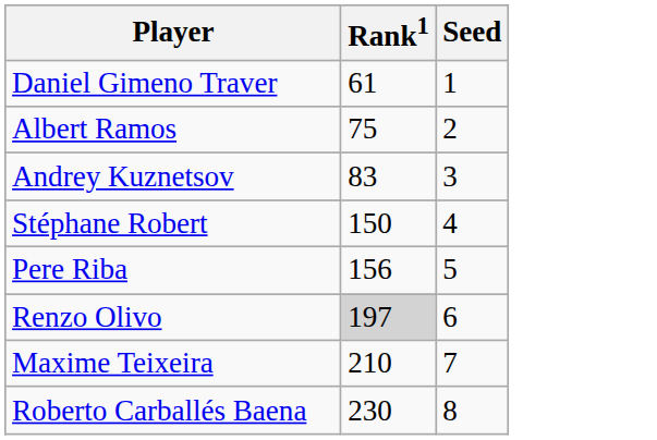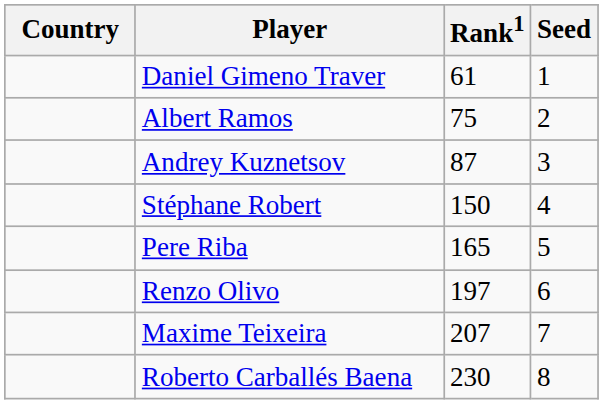+ column: Country
Andrey Kuznetsov | Rank1: 83 -> 87
Pere Riba | Rank1: 156 -> 165
Renzo Olivo | Rank1: lightgrey background -> no background
Maxime Teixeira | Rank1: 210 -> 207
